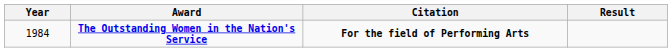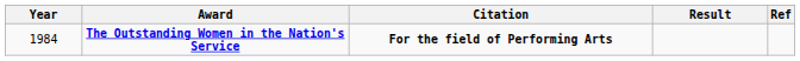+ column: Ref
